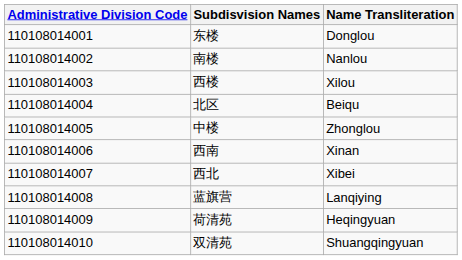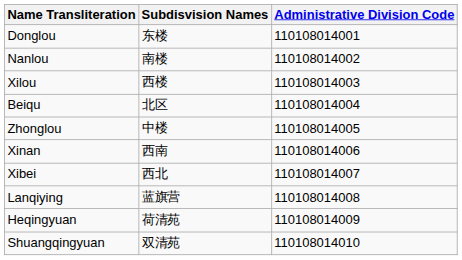columns swapped: Administrative Division Code <-> Name Transliteration
